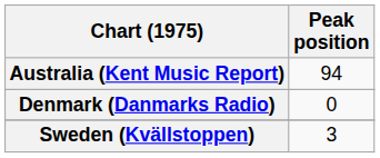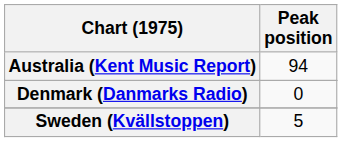Sweden (Kvällstoppen) | Peak position: 3 -> 5
